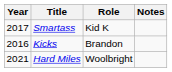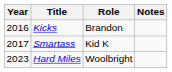rows swapped: Kicks <-> Smartass
Hard Miles | Year: 2021 -> 2023
